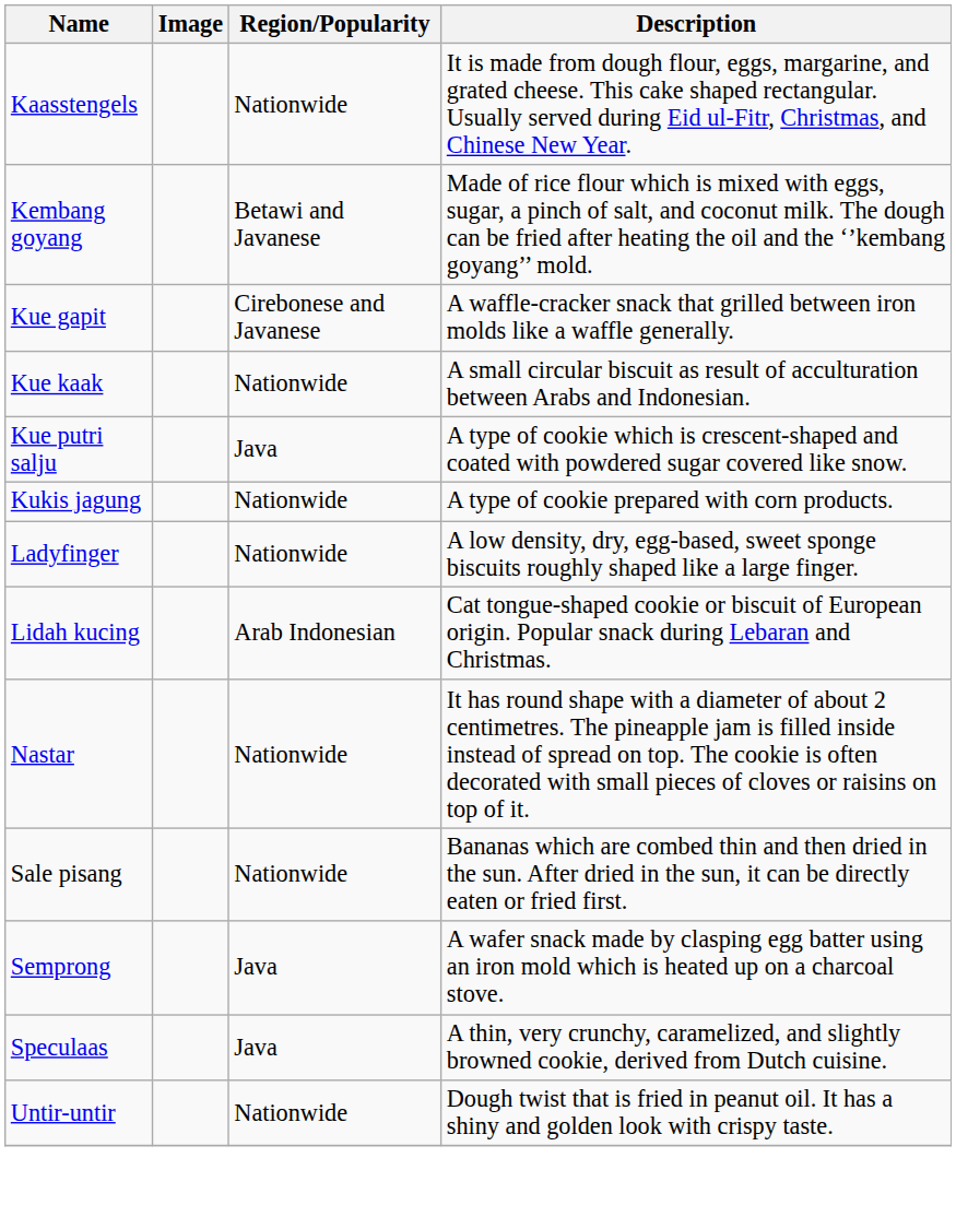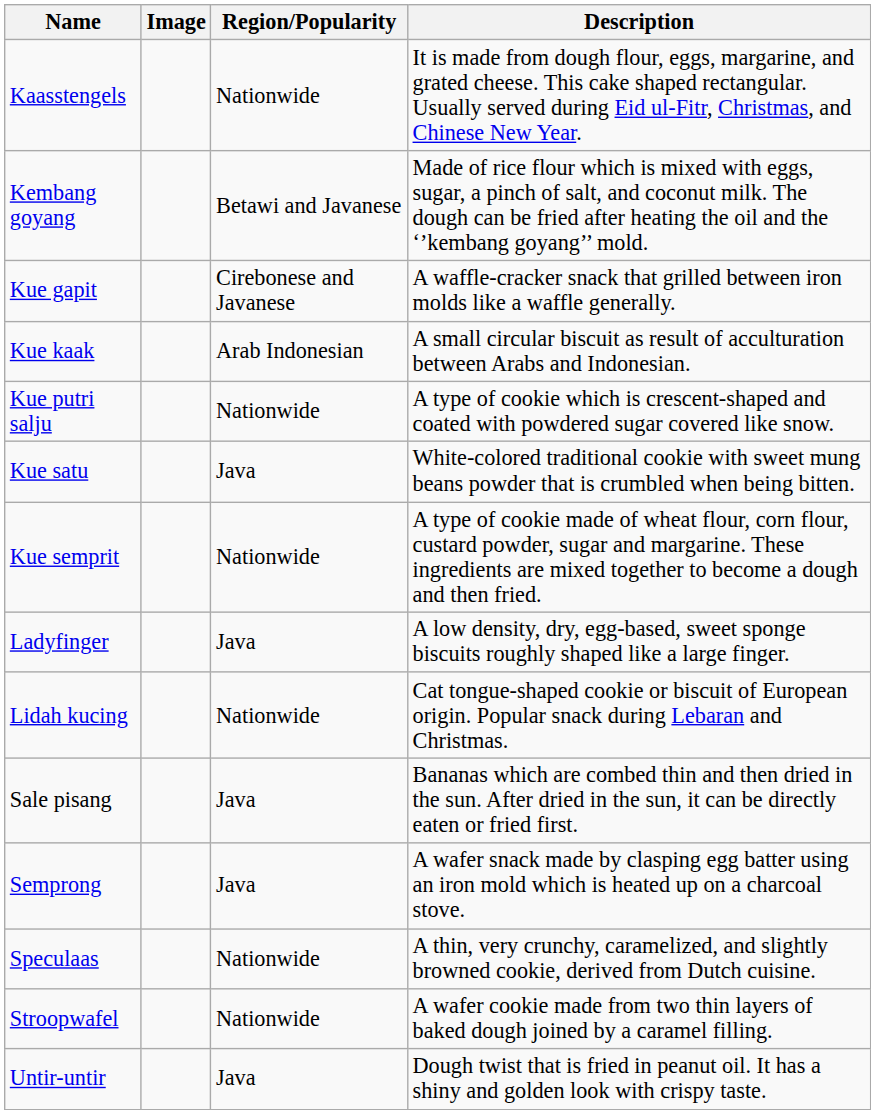Kue kaak | Region/Popularity: Nationwide -> Arab Indonesian
Kue putri salju | Region/Popularity: Java -> Nationwide
+ row: Kue satu | Java | White-colored traditional cookie with sweet mung beans powder that is crumbled when being bitten.
+ row: Kue semprit | Nationwide | A type of cookie made of wheat flour, corn flour, custard powder, sugar and margarine. These ingredients are mixed together to become a dough and then fried.
- row: Kukis jagung | Nationwide | A type of cookie prepared with corn products.
Ladyfinger | Region/Popularity: Nationwide -> Java
Lidah kucing | Region/Popularity: Arab Indonesian -> Nationwide
- row: Nastar | Nationwide | It has round shape with a diameter of about 2 centimetres. The pineapple jam is filled inside instead of spread on top. The cookie is often decorated with small pieces of cloves or raisins on top of it.
Sale pisang | Region/Popularity: Nationwide -> Java
Speculaas | Region/Popularity: Java -> Nationwide
+ row: Stroopwafel | Nationwide | A wafer cookie made from two thin layers of baked dough joined by a caramel filling.
Untir-untir | Region/Popularity: Nationwide -> Java
